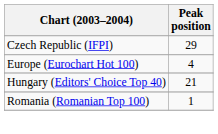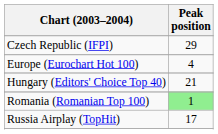Romania (Romanian Top 100) | Peak position: no background -> lightgreen background
+ row: Russia Airplay (TopHit) | 17
